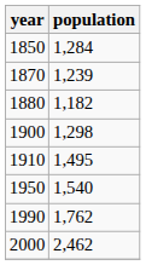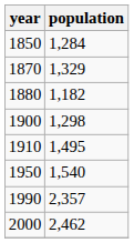1870 | population: 1,239 -> 1,329
1990 | population: 1,762 -> 2,357
